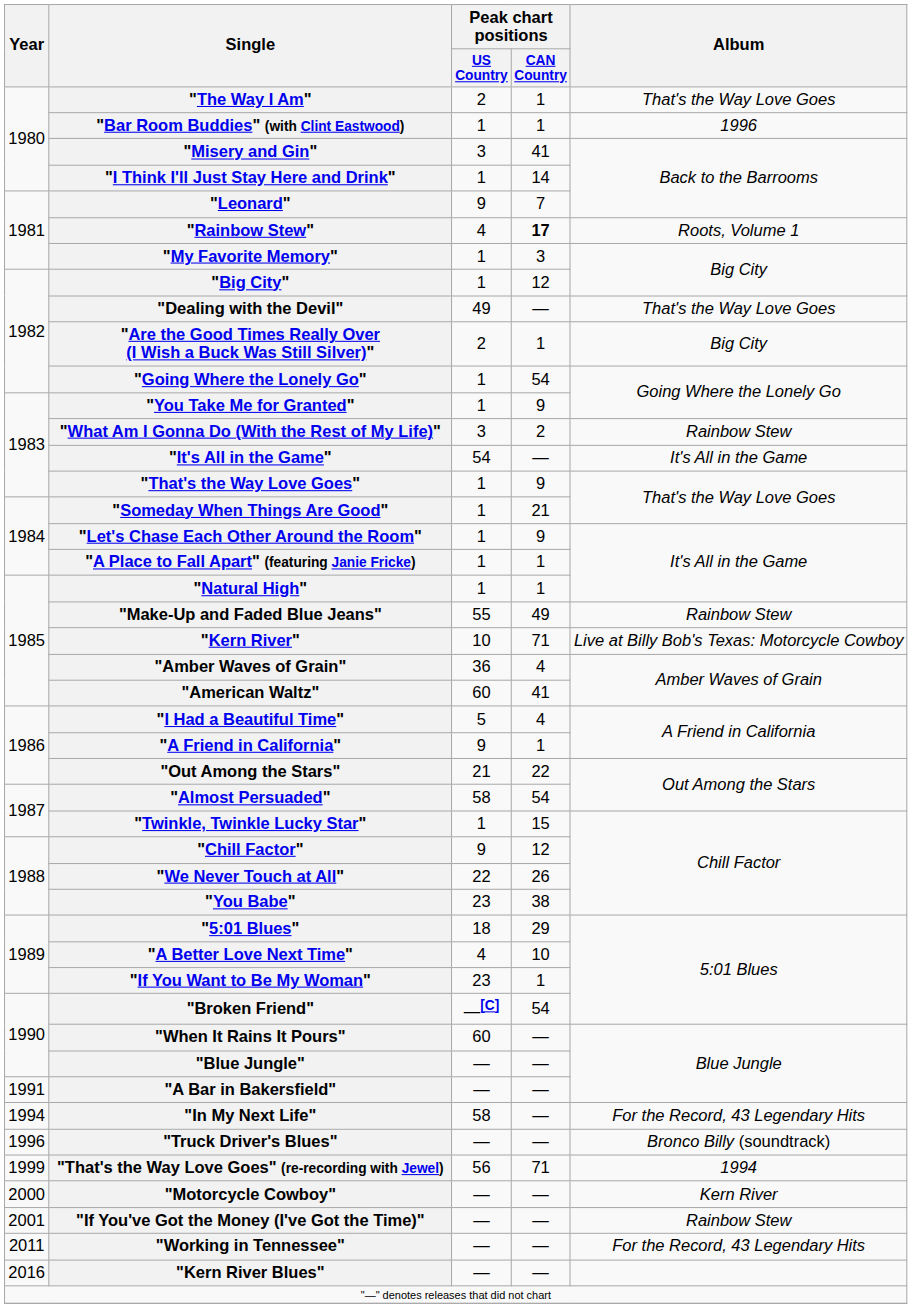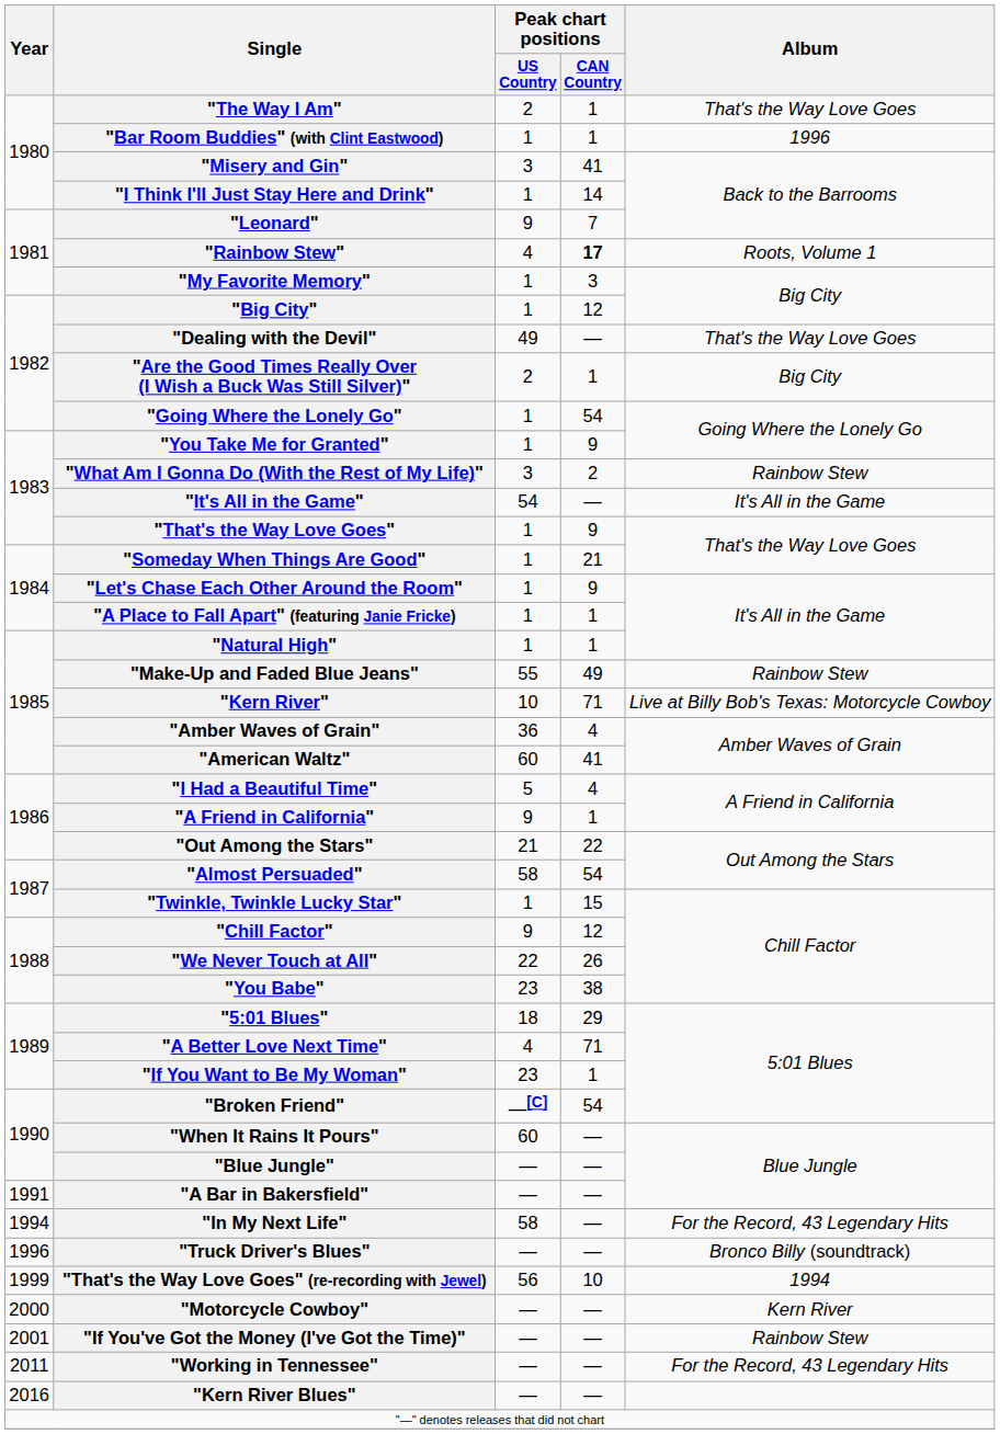"A Better Love Next Time" | Peak chart positions / CAN Country: 10 -> 71
"That's the Way Love Goes" (re-recording with Jewel) | Peak chart positions / CAN Country: 71 -> 10
